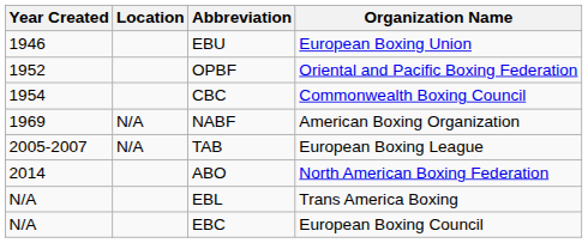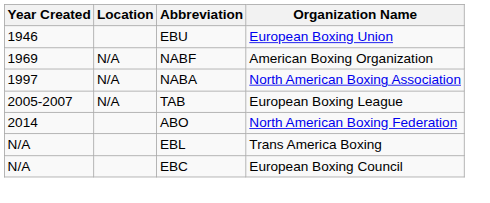- row: 1952 | OPBF | Oriental and Pacific Boxing Federation
- row: 1954 | CBC | Commonwealth Boxing Council
+ row: 1997 | N/A | NABA | North American Boxing Association
